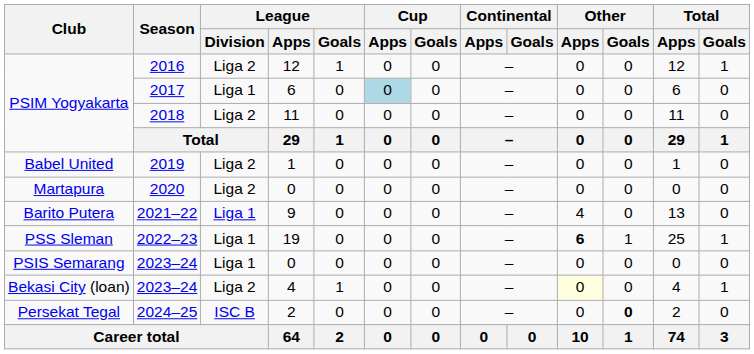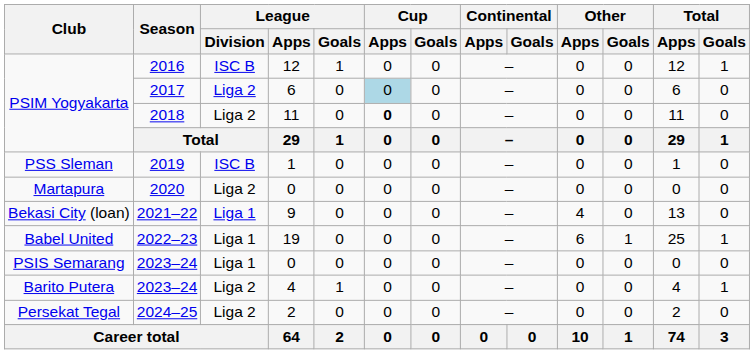2016 | League / Division: Liga 2 -> ISC B
2017 | League / Division: Liga 1 -> Liga 2
2018 | Cup / Apps: normal -> bold
2019 | Club: Babel United -> PSS Sleman
2019 | League / Division: Liga 2 -> ISC B
2021–22 | Club: Barito Putera -> Bekasi City (loan)
2022–23 | Club: PSS Sleman -> Babel United
2022–23 | Other / Apps: bold -> normal
2023–24 / 4 | Club: Bekasi City (loan) -> Barito Putera
2023–24 / 4 | Other / Apps: lightyellow background -> no background
2024–25 | League / Division: ISC B -> Liga 2
2024–25 | Other / Goals: bold -> normal
